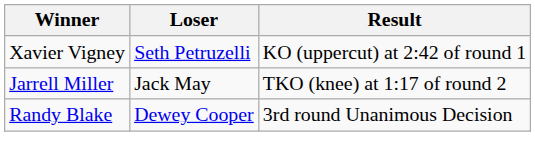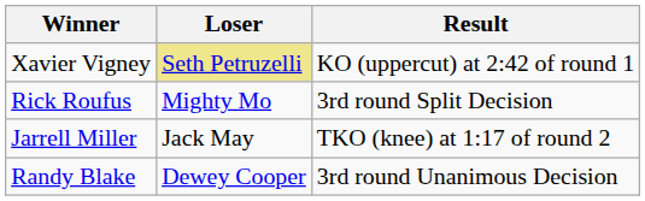Xavier Vigney | Loser: no background -> khaki background
+ row: Rick Roufus | Mighty Mo | 3rd round Split Decision
